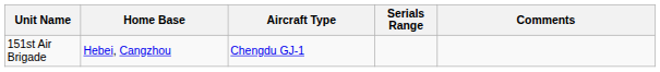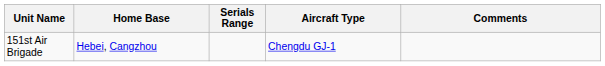columns swapped: Serials Range <-> Aircraft Type
